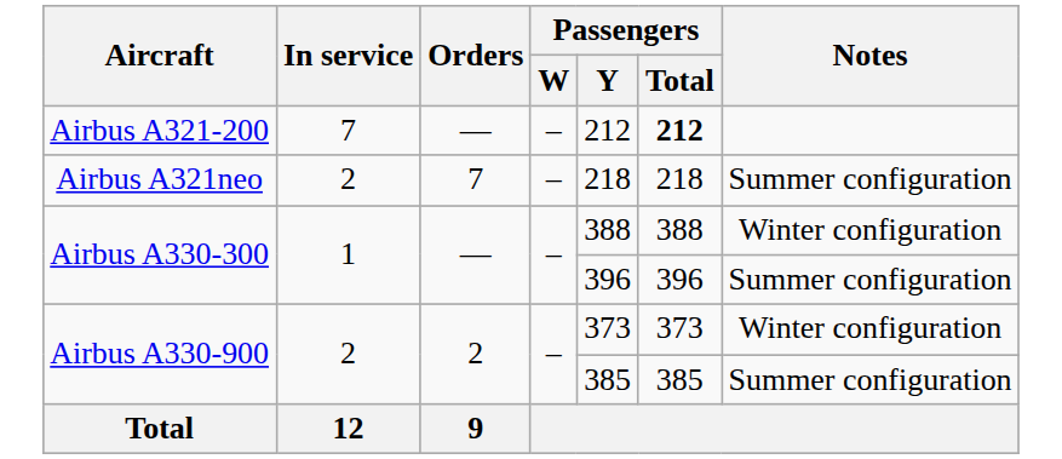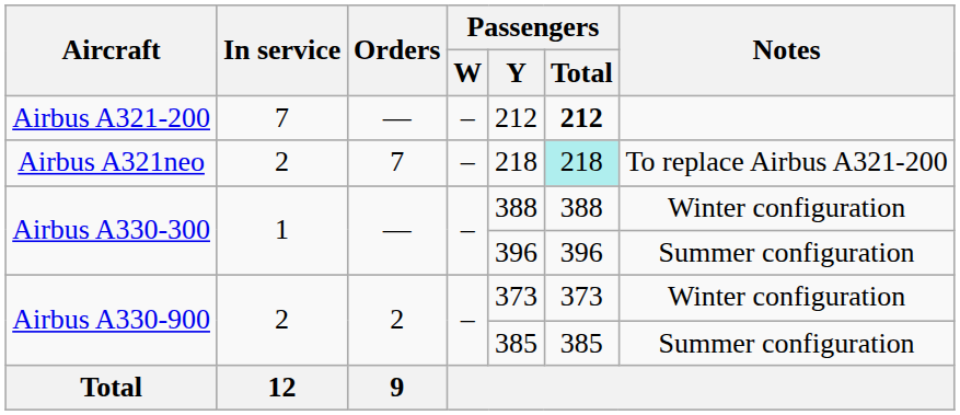Airbus A321neo | Passengers / Total: no background -> paleturquoise background
Airbus A321neo | Notes: Summer configuration -> To replace Airbus A321-200
